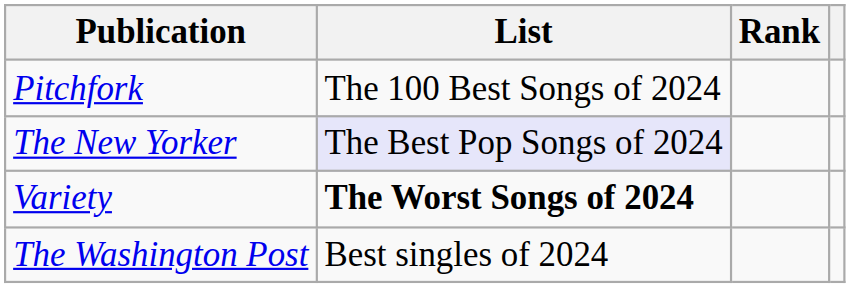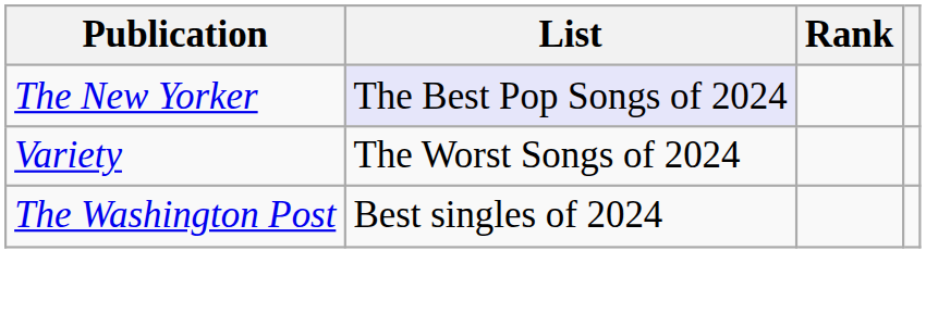- row: Pitchfork | The 100 Best Songs of 2024
Variety | List: bold -> normal
